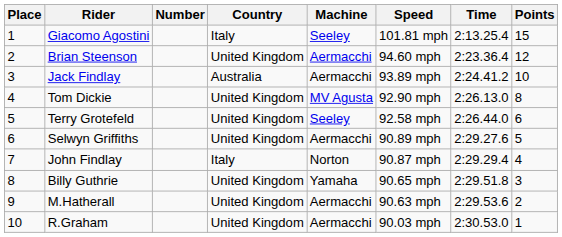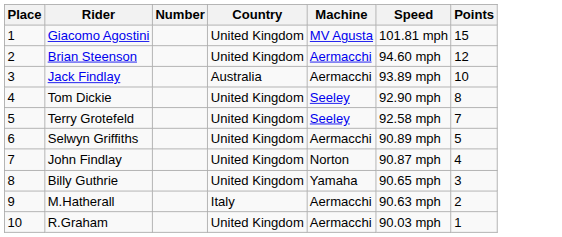- column: Time | 2:13.25.4 | 2:23.36.4 | 2:24.41.2 | 2:26.13.0 | 2:26.44.0 | 2:29.27.6 | 2:29.29.4 | 2:29.51.8 | 2:29.53.6 | 2:30.53.0
Giacomo Agostini | Country: Italy -> United Kingdom
Giacomo Agostini | Machine: Seeley -> MV Agusta
Tom Dickie | Machine: MV Agusta -> Seeley
Terry Grotefeld | Points: 6 -> 7
John Findlay | Country: Italy -> United Kingdom
M.Hatherall | Country: United Kingdom -> Italy
